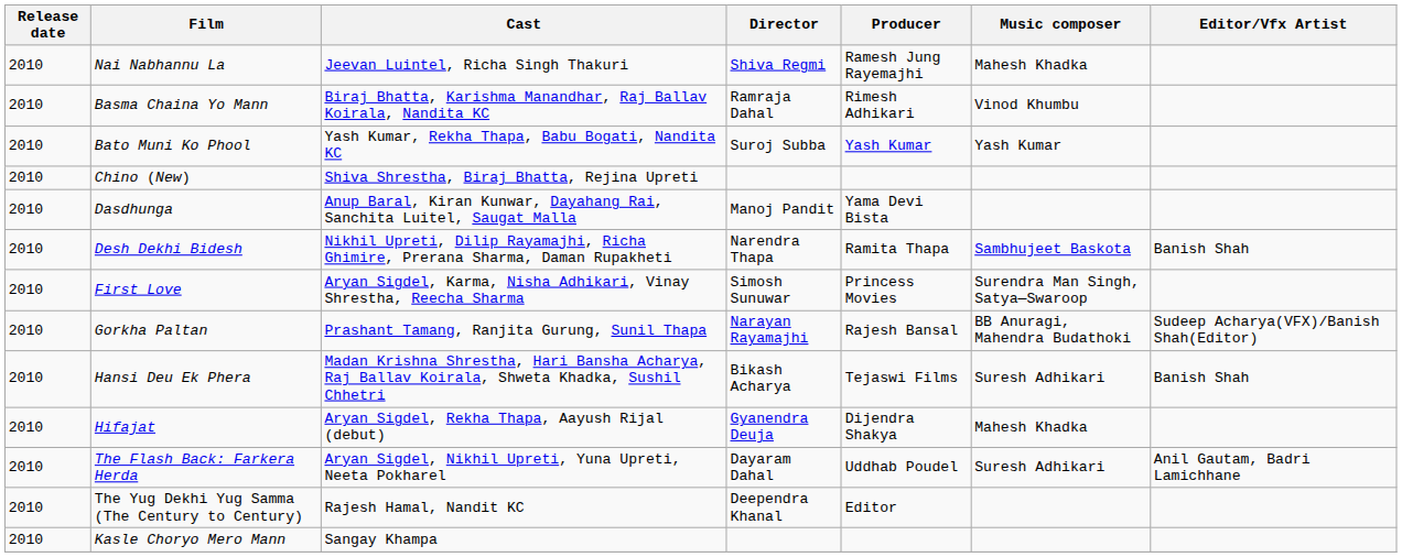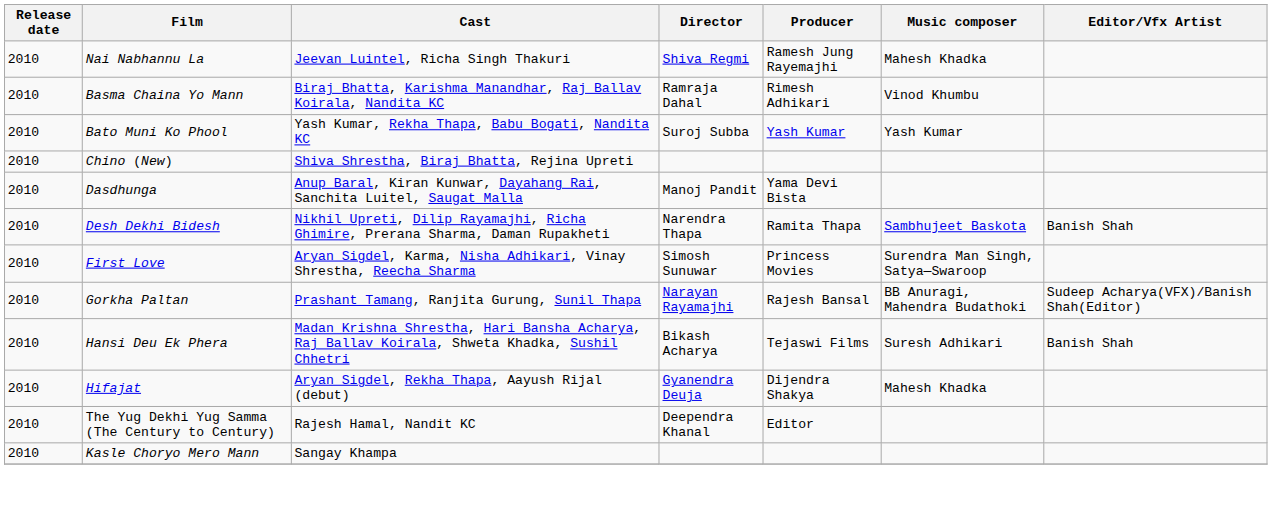- row: 2010 | The Flash Back: Farkera Herda | Aryan Sigdel, Nikhil Upreti, Yuna Upreti, Neeta Pokharel | Dayaram Dahal | Uddhab Poudel | Suresh Adhikari | Anil Gautam, Badri Lamichhane
